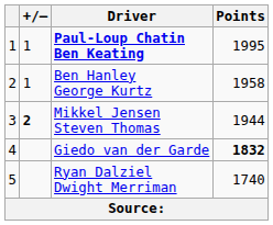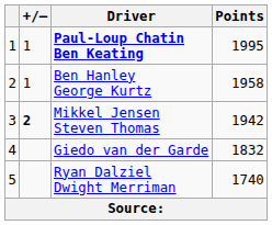Mikkel Jensen Steven Thomas | Points: 1944 -> 1942
Giedo van der Garde | Points: bold -> normal
